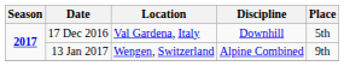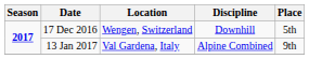17 Dec 2016 | Location: Val Gardena, Italy -> Wengen, Switzerland
13 Jan 2017 | Location: Wengen, Switzerland -> Val Gardena, Italy
